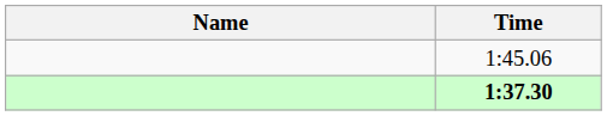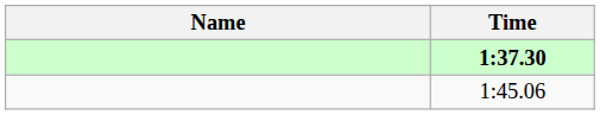rows swapped: 1:37.30 <-> 1:45.06
